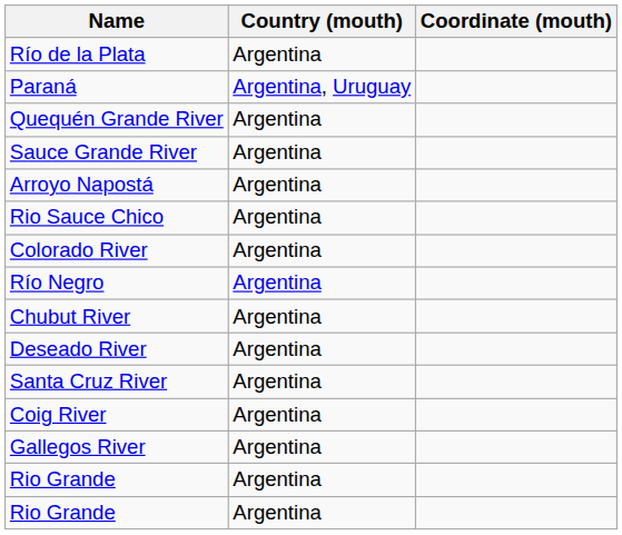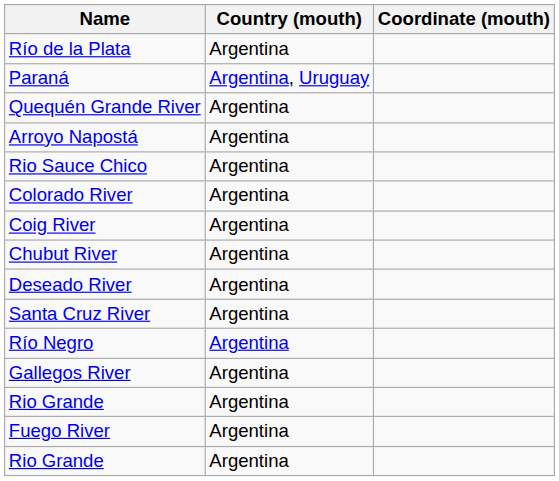- row: Sauce Grande River | Argentina
rows swapped: Río Negro <-> Coig River
+ row: Fuego River | Argentina
